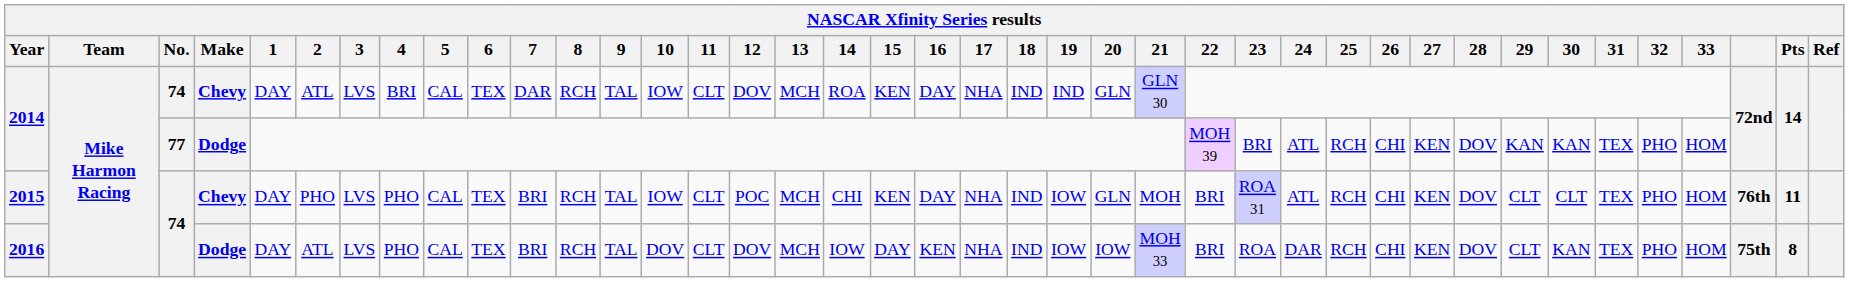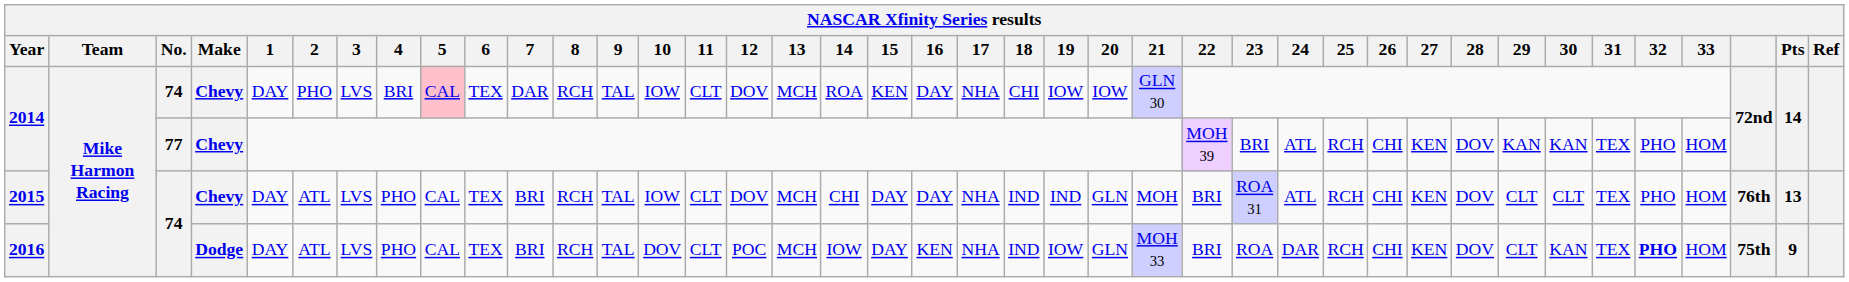2014 / 74 | 2: ATL -> PHO
2014 / 74 | 5: no background -> pink background
2014 / 74 | 18: IND -> CHI
2014 / 74 | 19: IND -> IOW
2014 / 74 | 20: GLN -> IOW
2014 / 77 | Make: Dodge -> Chevy
2015 | 2: PHO -> ATL
2015 | 12: POC -> DOV
2015 | 15: KEN -> DAY
2015 | 19: IOW -> IND
2015 | Pts: 11 -> 13
2016 | 12: DOV -> POC
2016 | 20: IOW -> GLN
2016 | 32: normal -> bold
2016 | Pts: 8 -> 9
